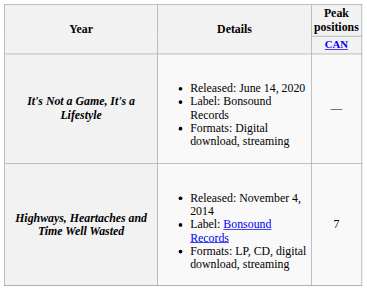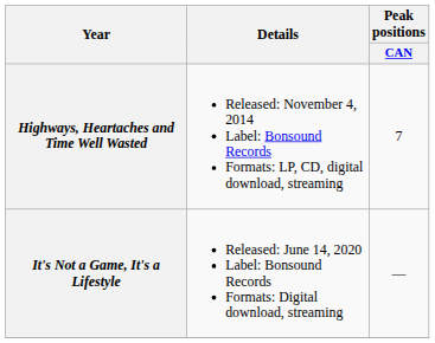rows swapped: Highways, Heartaches and Time Well Wasted <-> It's Not a Game, It's a Lifestyle
